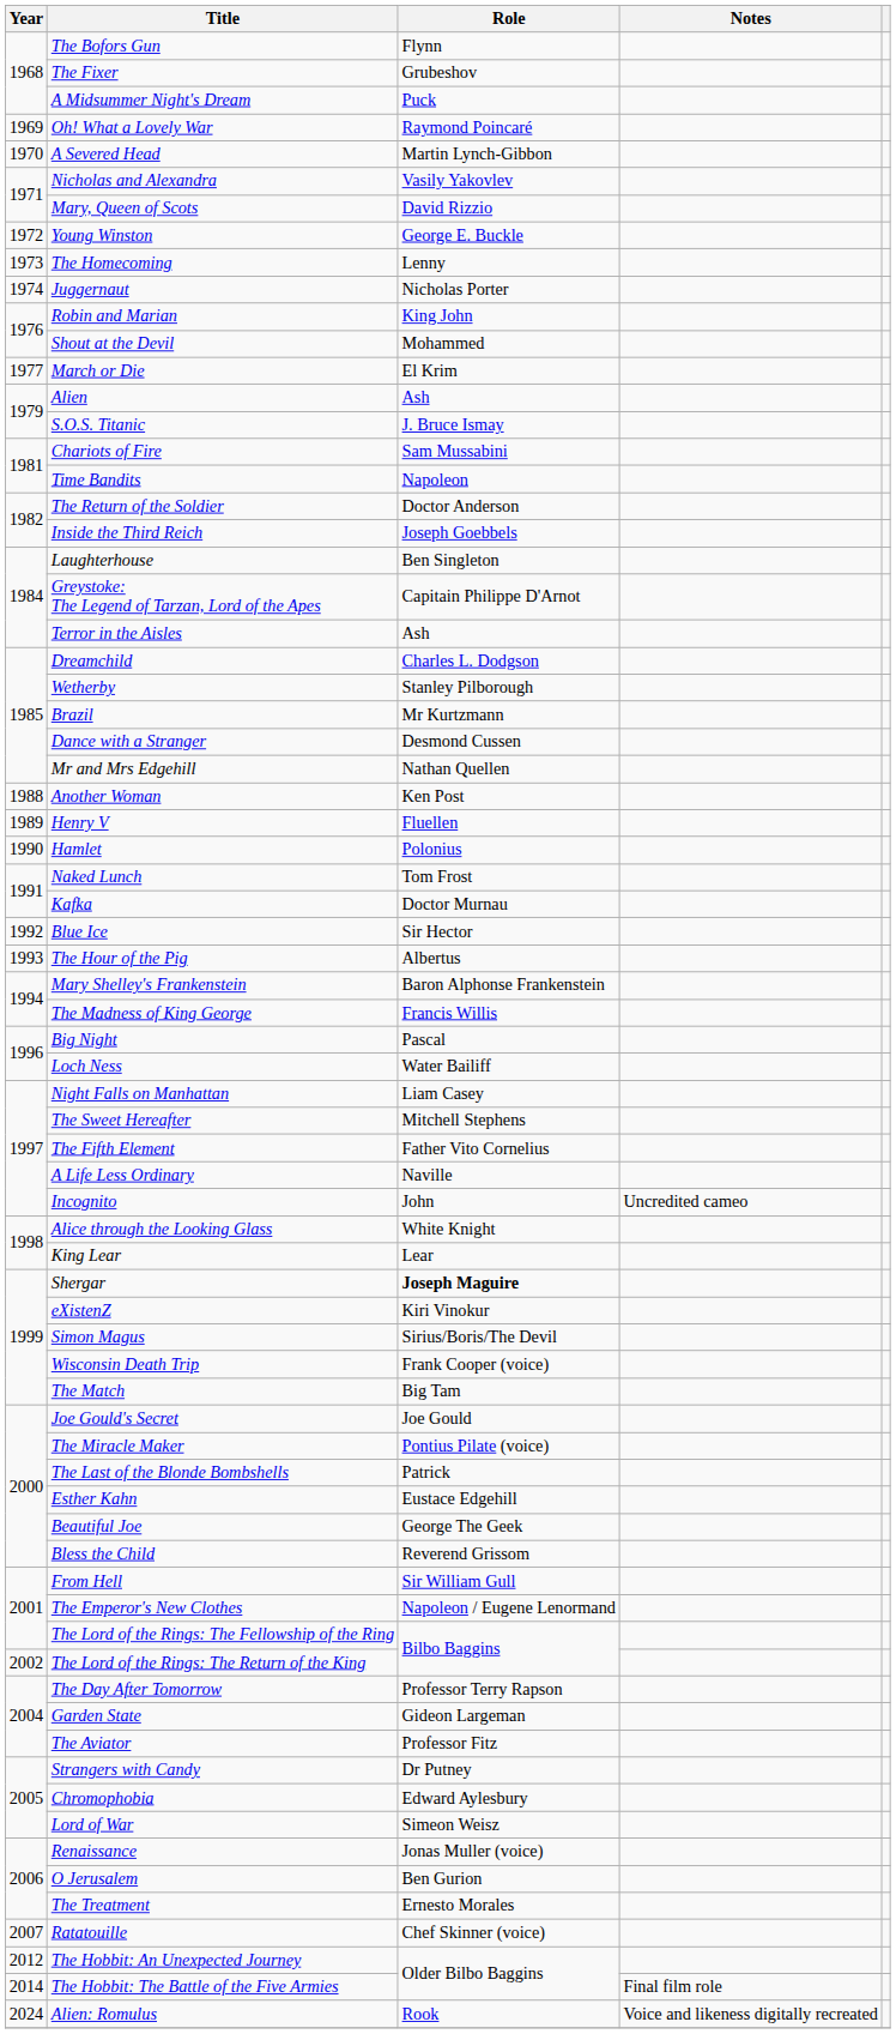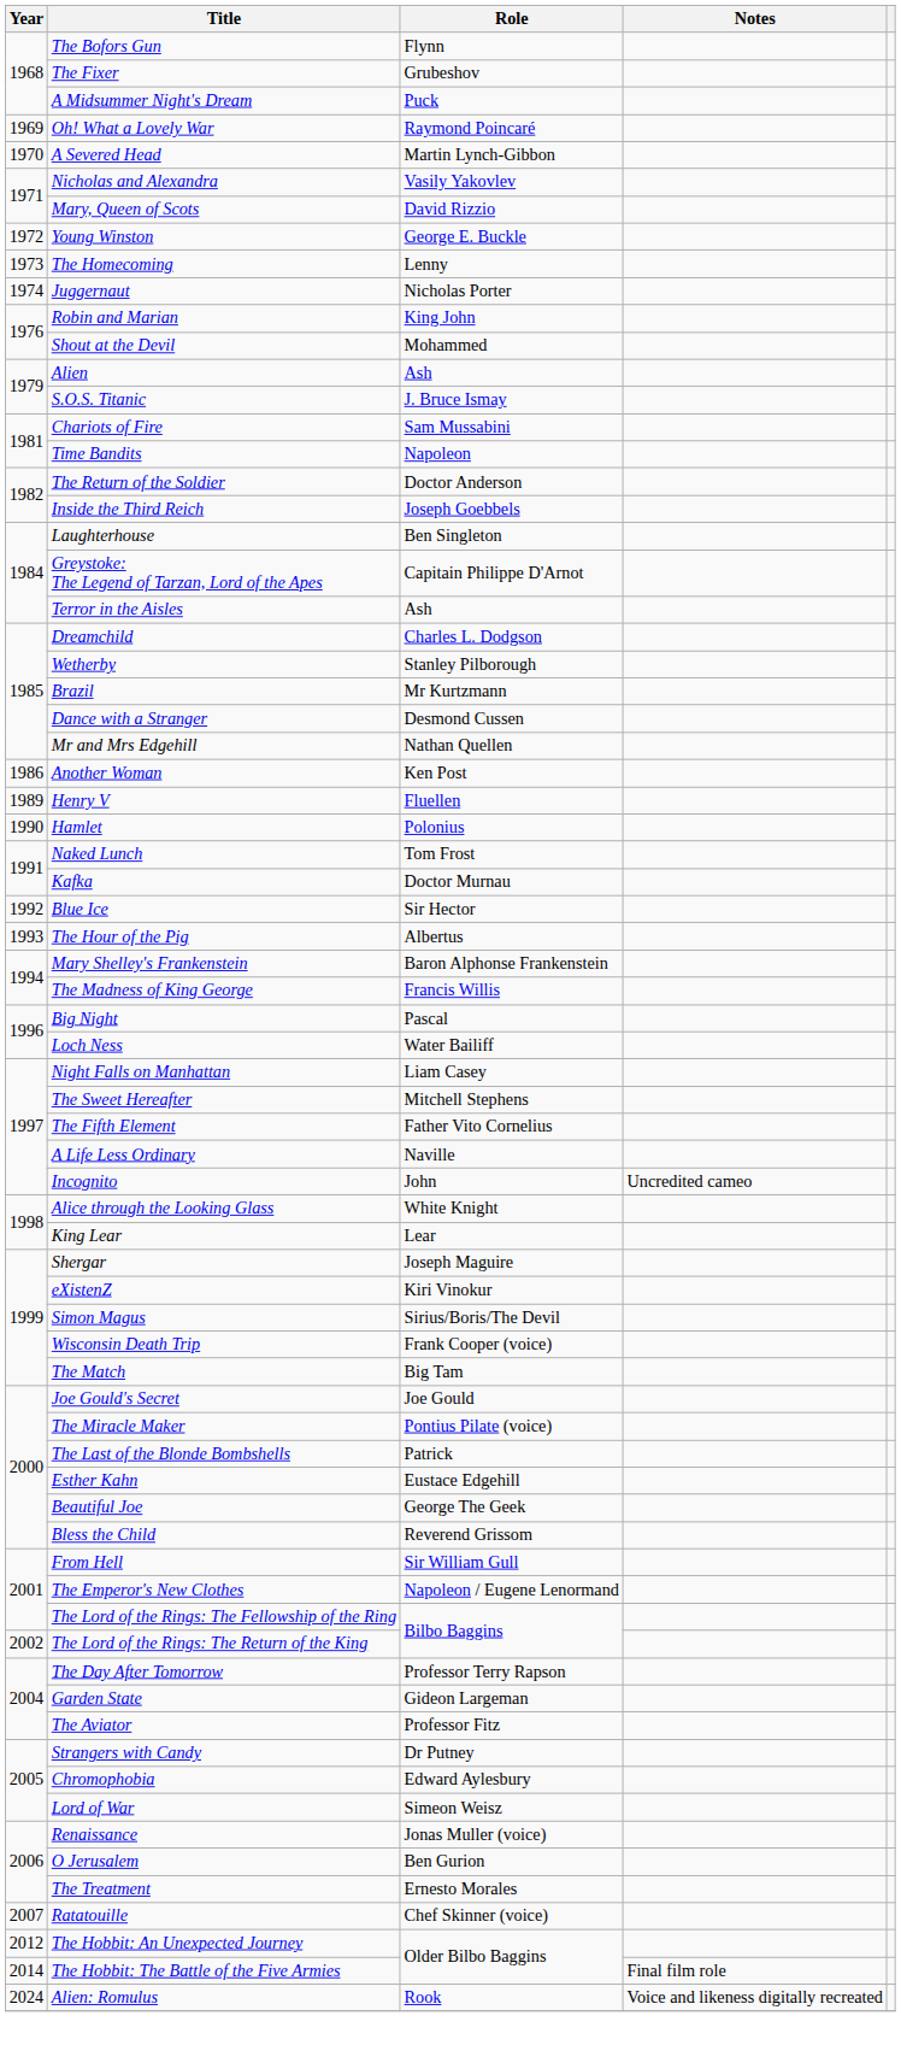- row: 1977 | March or Die | El Krim
Another Woman | Year: 1988 -> 1986
Shergar | Role: bold -> normal
